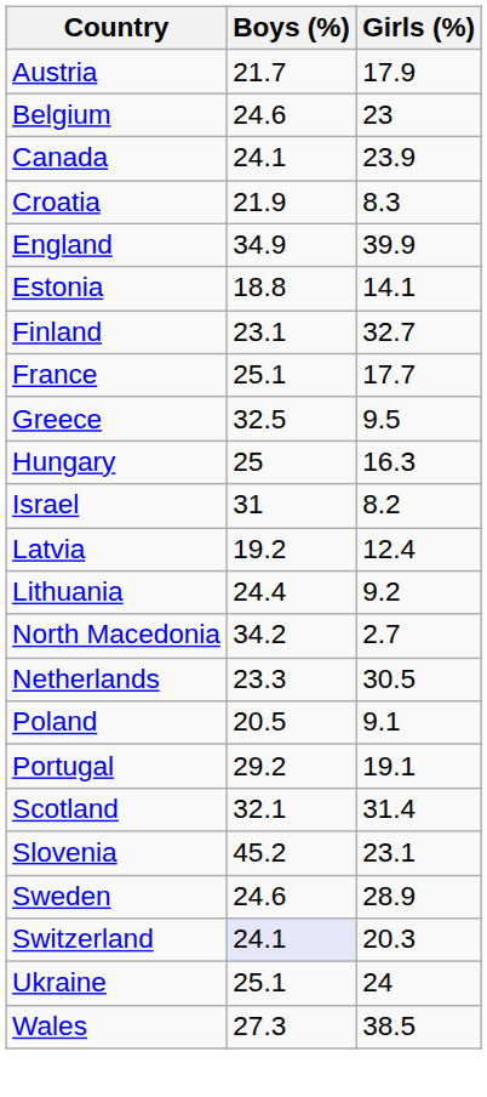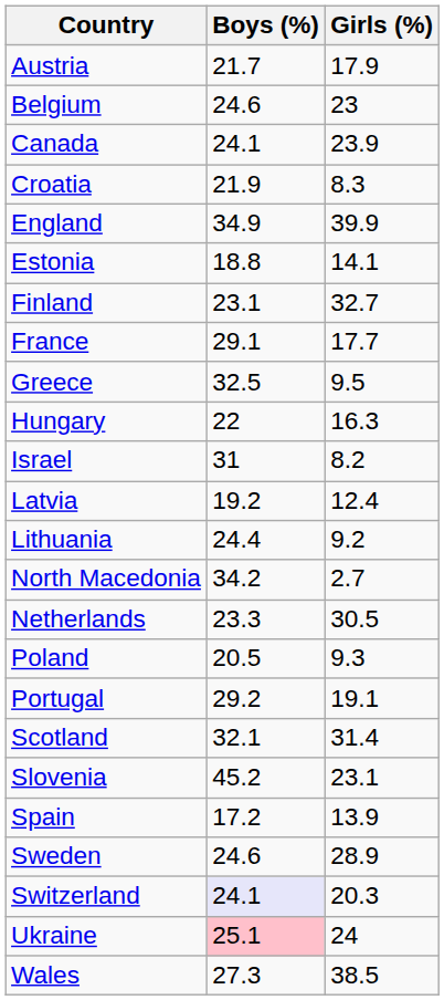France | Boys (%): 25.1 -> 29.1
Hungary | Boys (%): 25 -> 22
Poland | Girls (%): 9.1 -> 9.3
+ row: Spain | 17.2 | 13.9
Ukraine | Boys (%): no background -> pink background
